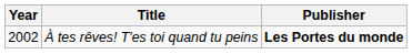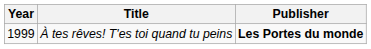À tes rêves! T'es toi quand tu peins | Year: 2002 -> 1999
